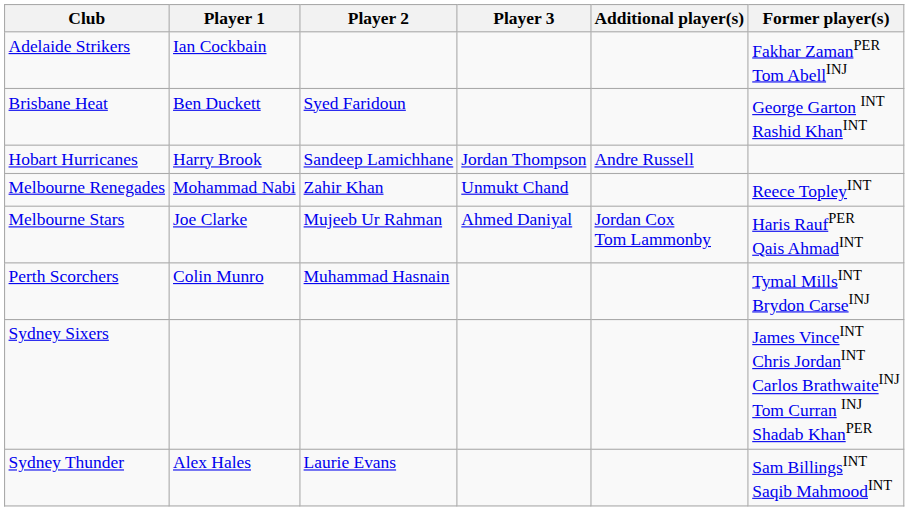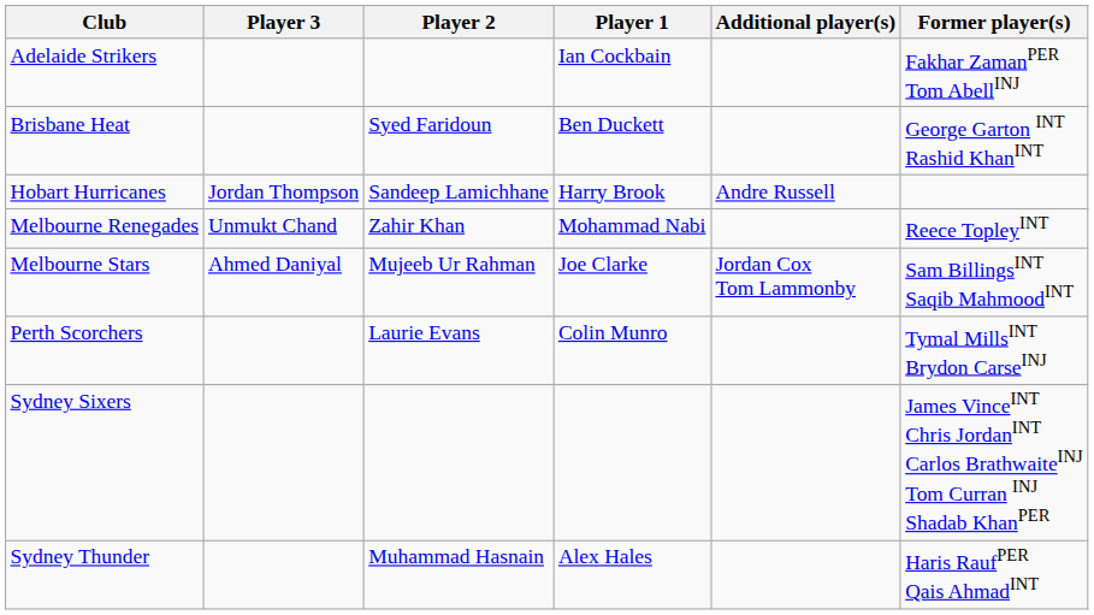columns swapped: Player 1 <-> Player 3
Melbourne Stars | Former player(s): Haris RaufPER Qais AhmadINT -> Sam BillingsINT Saqib MahmoodINT
Perth Scorchers | Player 2: Muhammad Hasnain -> Laurie Evans
Sydney Thunder | Player 2: Laurie Evans -> Muhammad Hasnain
Sydney Thunder | Former player(s): Sam BillingsINT Saqib MahmoodINT -> Haris RaufPER Qais AhmadINT
